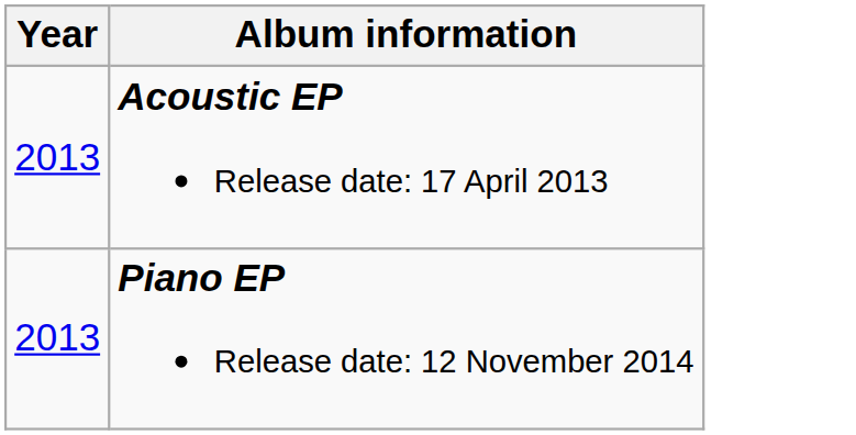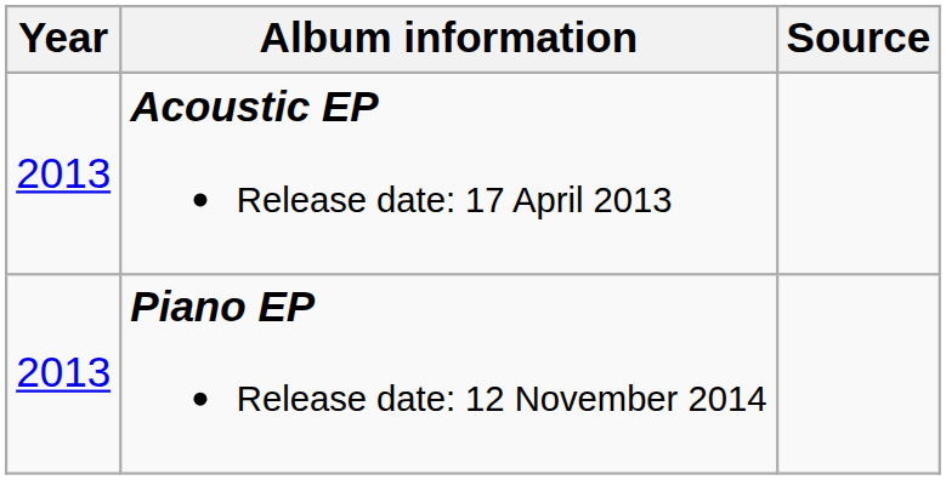+ column: Source
